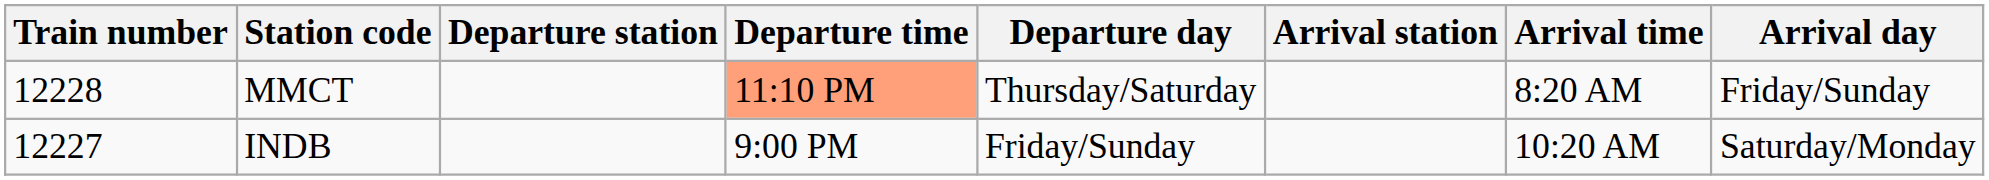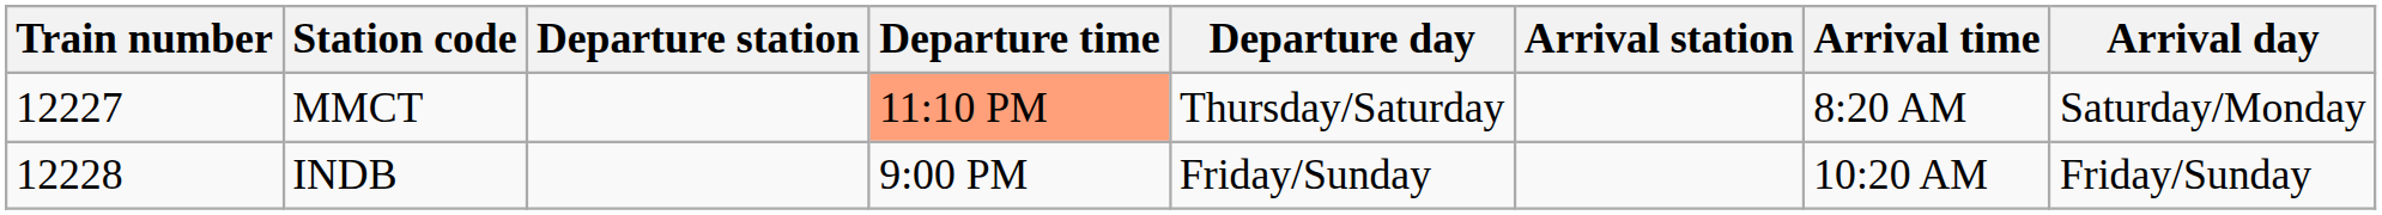MMCT | Train number: 12228 -> 12227
MMCT | Arrival day: Friday/Sunday -> Saturday/Monday
INDB | Train number: 12227 -> 12228
INDB | Arrival day: Saturday/Monday -> Friday/Sunday
